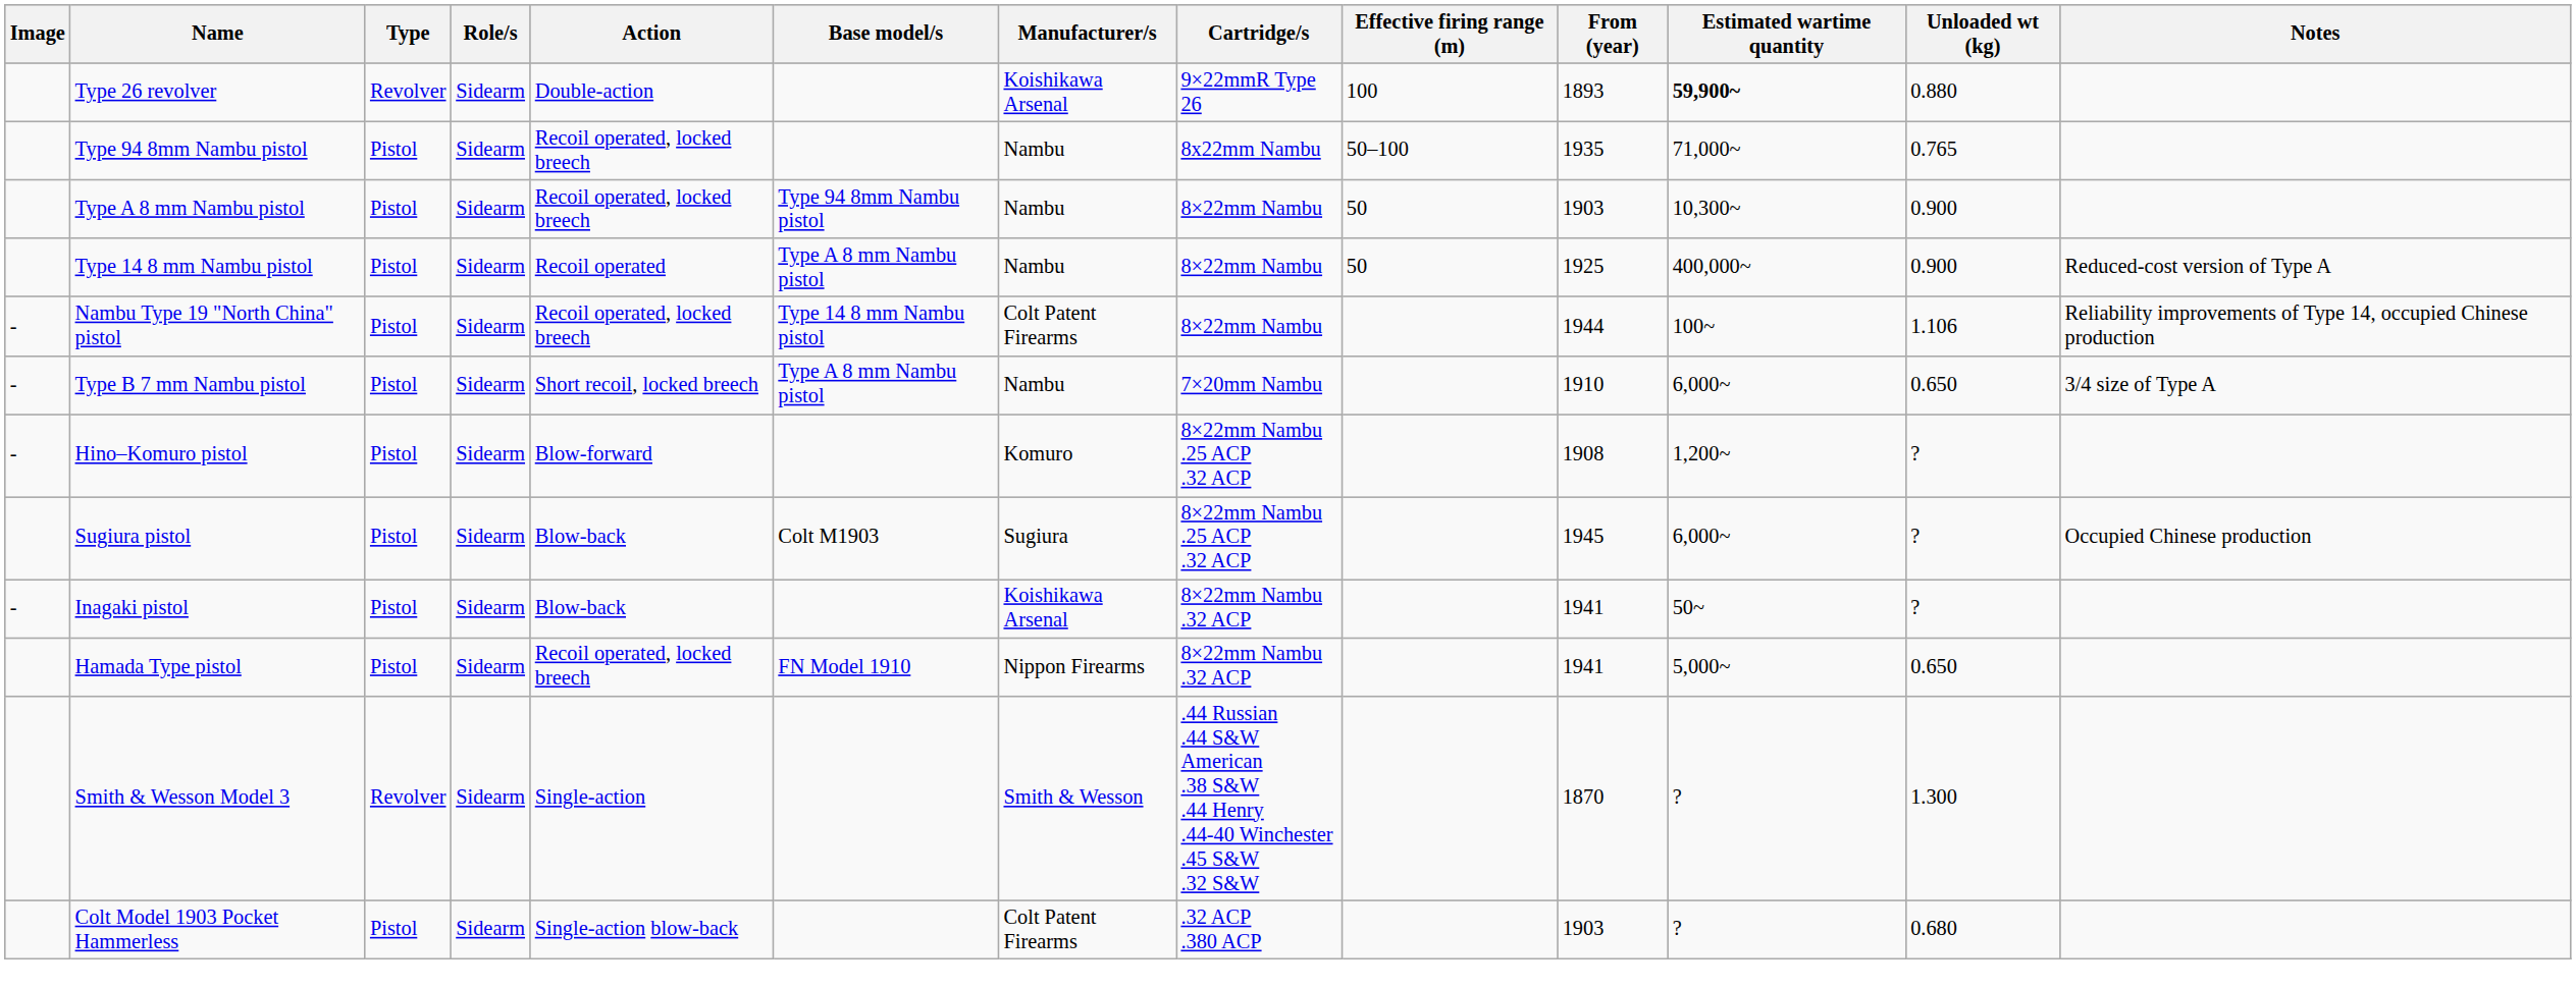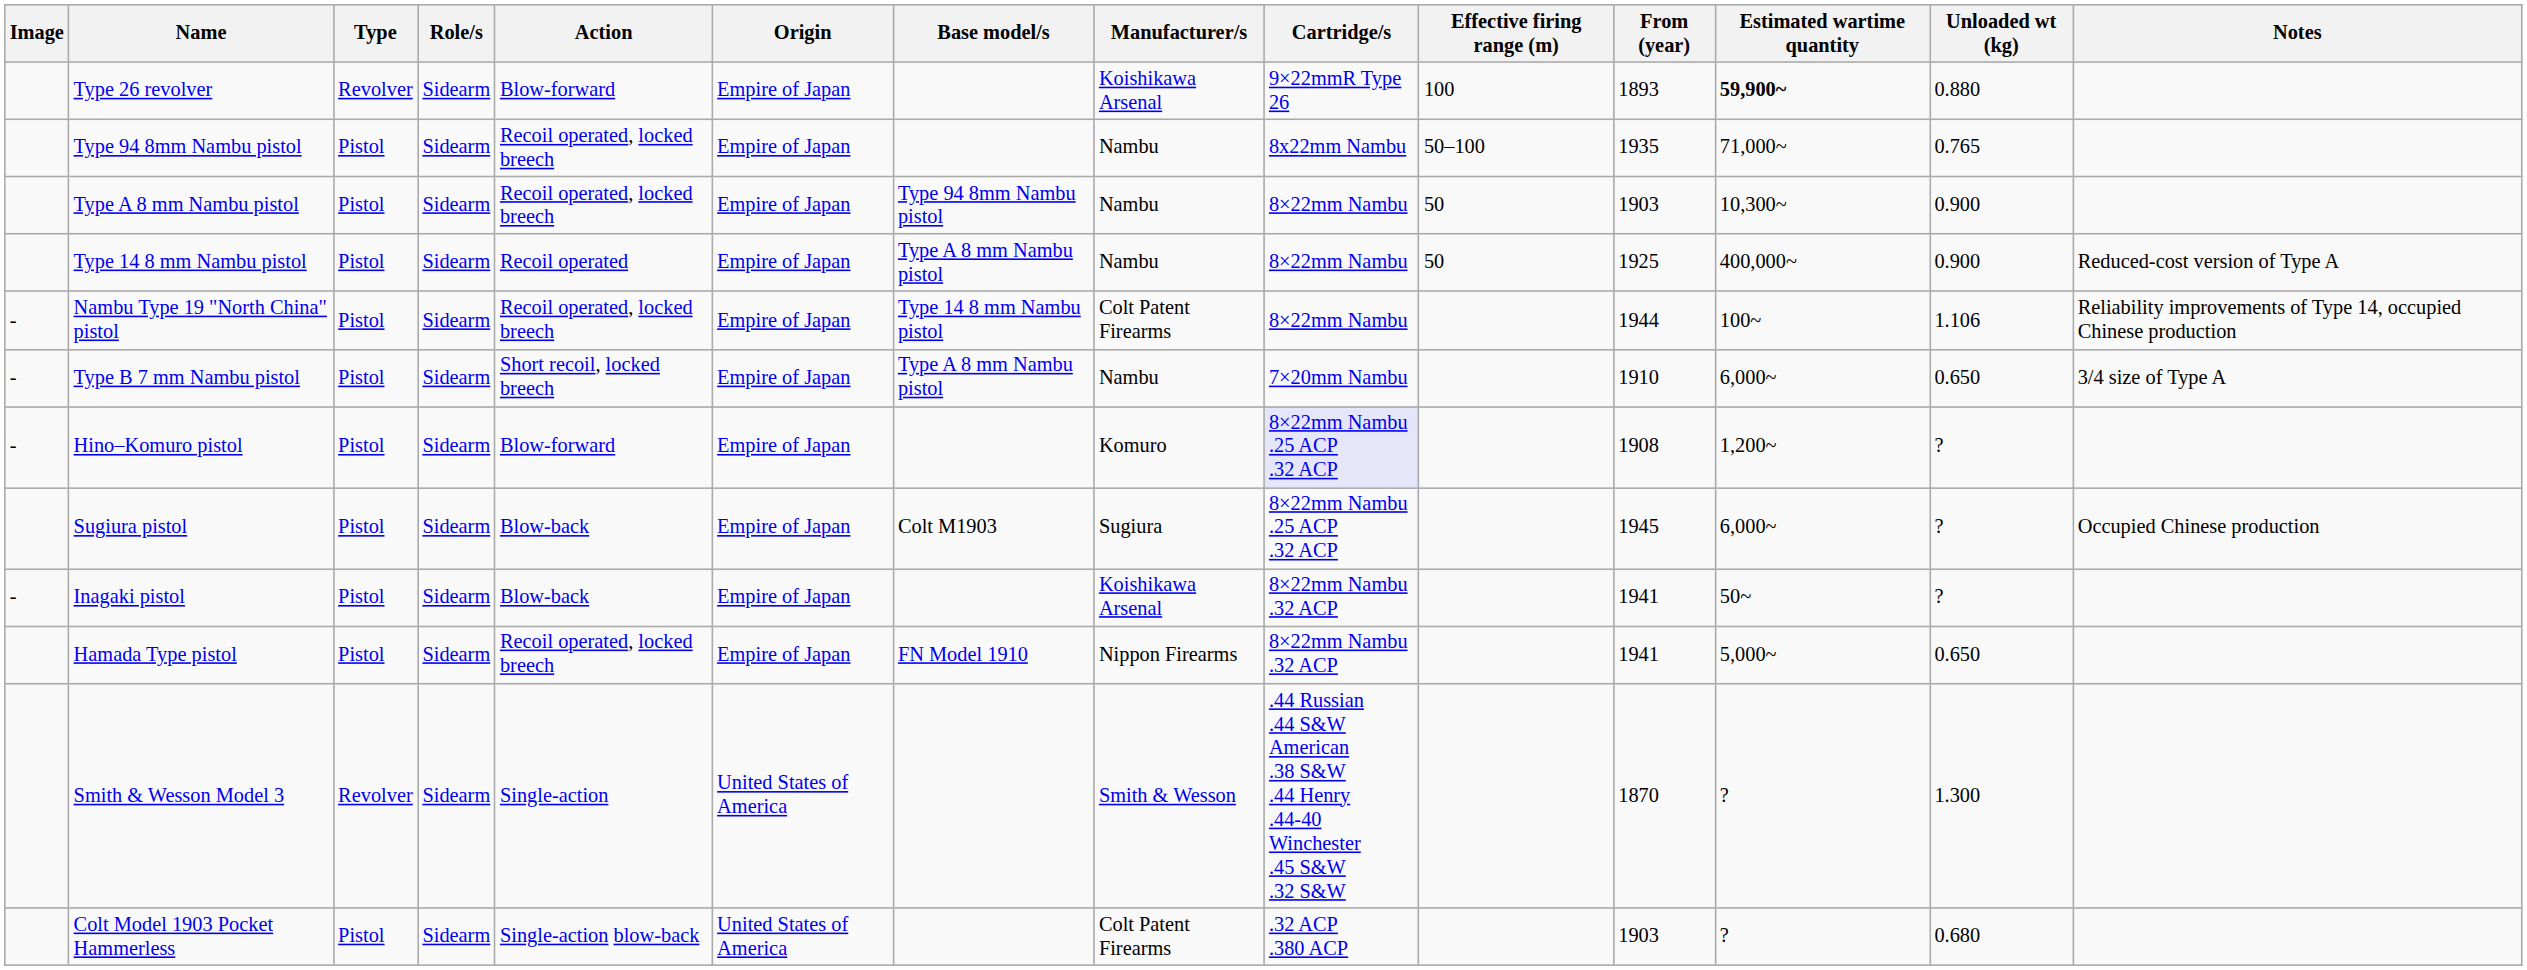+ column: Origin | Empire of Japan | Empire of Japan | Empire of Japan | Empire of Japan | Empire of Japan | Empire of Japan | Empire of Japan | Empire of Japan | Empire of Japan | Empire of Japan | United States of America | United States of America
Type 26 revolver | Action: Double-action -> Blow-forward
Hino–Komuro pistol | Cartridge/s: no background -> lavender background
